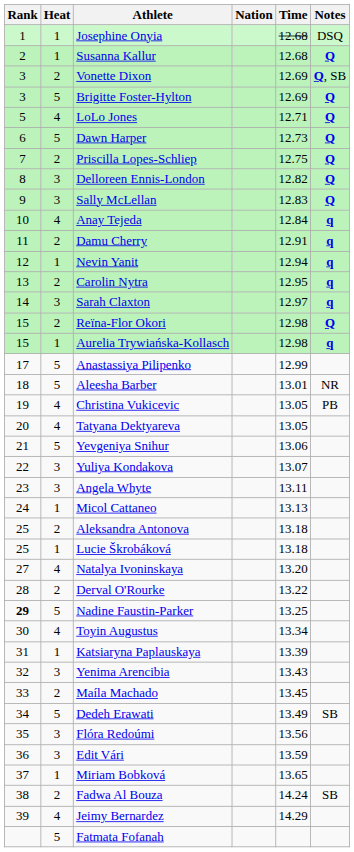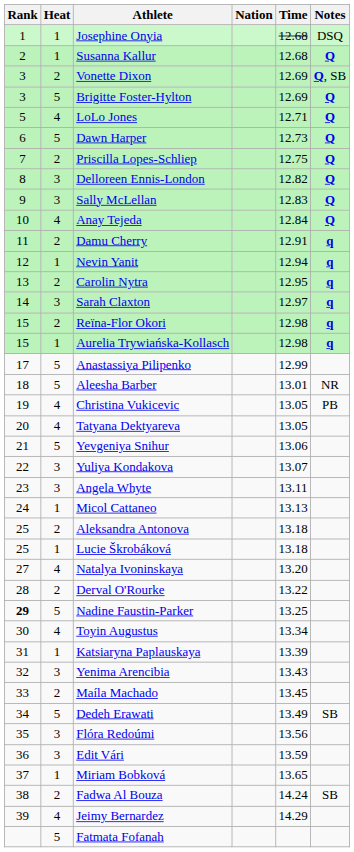Anay Tejeda | Notes: q -> Q
Reïna-Flor Okori | Notes: Q -> q
